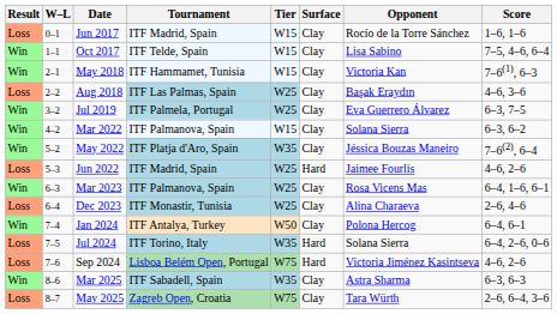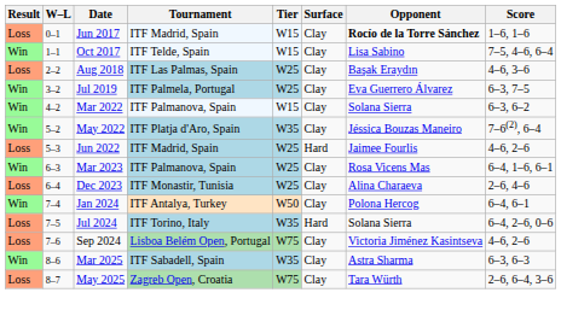Jun 2017 | Opponent: normal -> bold
- row: Win | 2–1 | May 2018 | ITF Hammamet, Tunisia | W15 | Clay | Victoria Kan | 7–6(1), 6–3
Sep 2024 | Surface: Hard -> Clay
